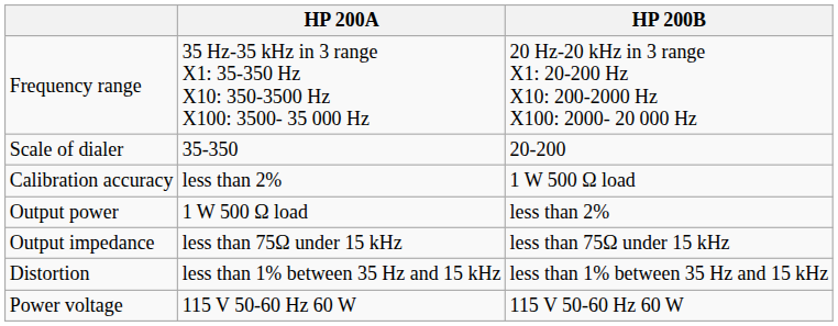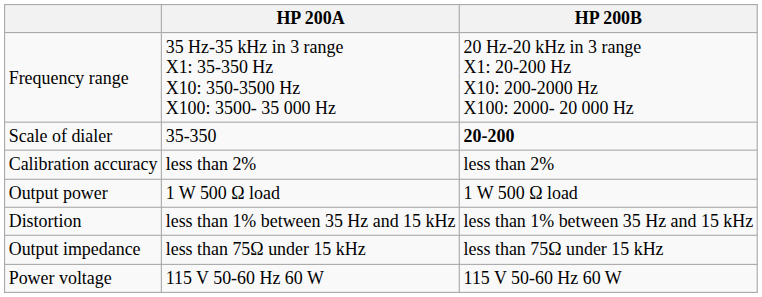Scale of dialer | HP 200B: normal -> bold
Calibration accuracy | HP 200B: 1 W 500 Ω load -> less than 2%
Output power | HP 200B: less than 2% -> 1 W 500 Ω load
rows swapped: Distortion <-> Output impedance
